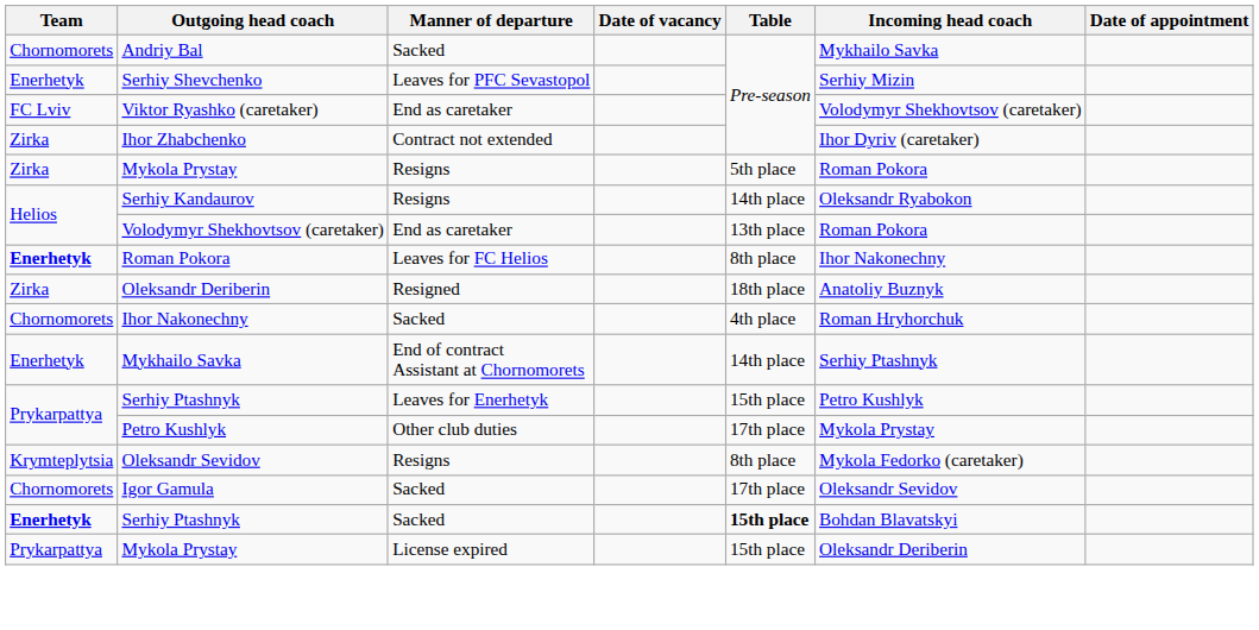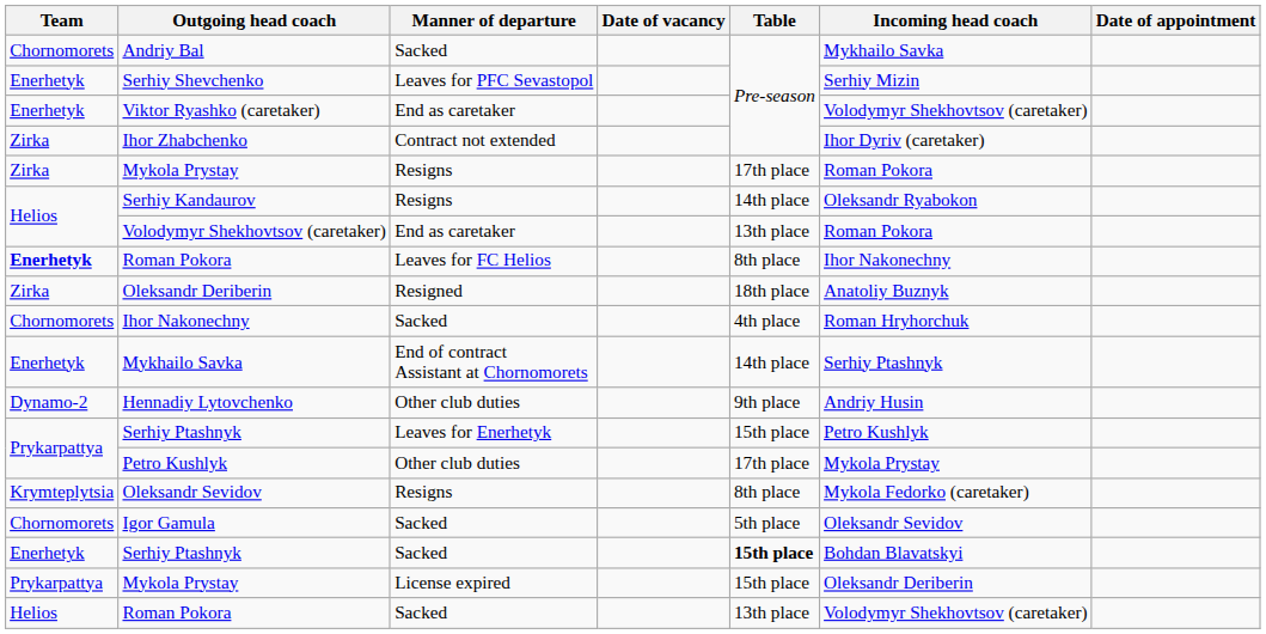Viktor Ryashko (caretaker) | Team: FC Lviv -> Enerhetyk
Mykola Prystay / Resigns | Table: 5th place -> 17th place
+ row: Dynamo-2 | Hennadiy Lytovchenko | Other club duties | 9th place | Andriy Husin
Igor Gamula | Table: 17th place -> 5th place
Serhiy Ptashnyk / Sacked | Team: bold -> normal
+ row: Helios | Roman Pokora | Sacked | 13th place | Volodymyr Shekhovtsov (caretaker)
